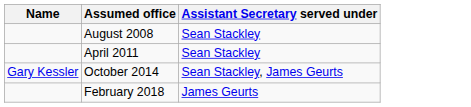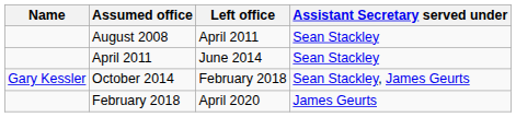+ column: Left office | April 2011 | June 2014 | February 2018 | April 2020
